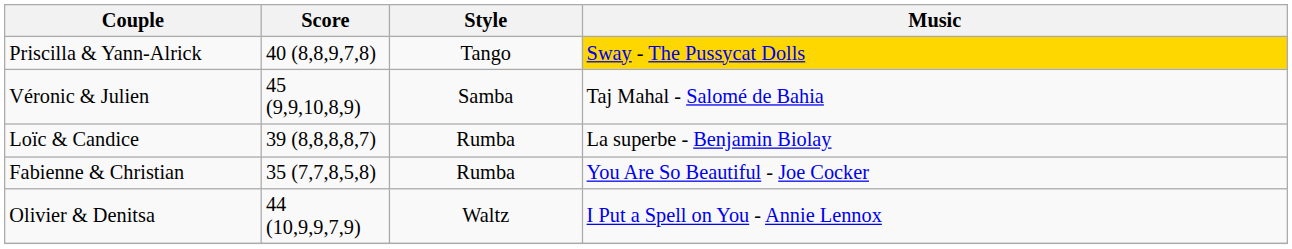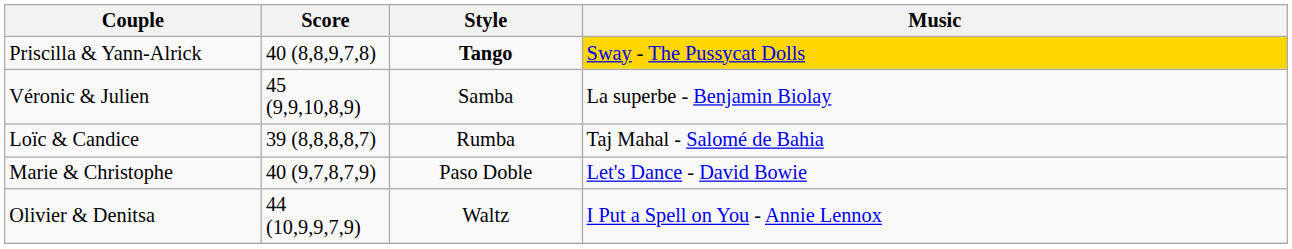Priscilla & Yann-Alrick | Style: normal -> bold
Véronic & Julien | Music: Taj Mahal - Salomé de Bahia -> La superbe - Benjamin Biolay
Loïc & Candice | Music: La superbe - Benjamin Biolay -> Taj Mahal - Salomé de Bahia
- row: Fabienne & Christian | 35 (7,7,8,5,8) | Rumba | You Are So Beautiful - Joe Cocker
+ row: Marie & Christophe | 40 (9,7,8,7,9) | Paso Doble | Let's Dance - David Bowie
